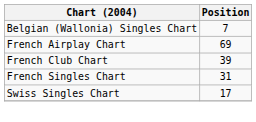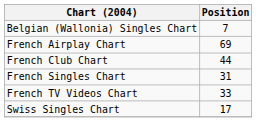French Club Chart | Position: 39 -> 44
+ row: French TV Videos Chart | 33
